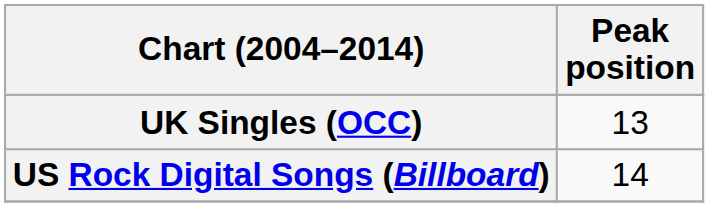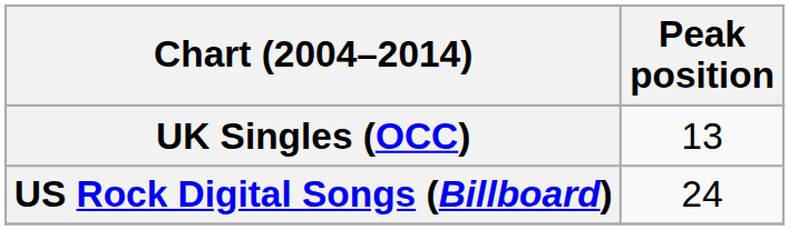US Rock Digital Songs (Billboard) | Peak position: 14 -> 24
